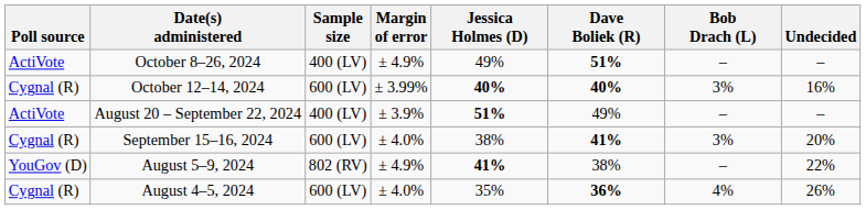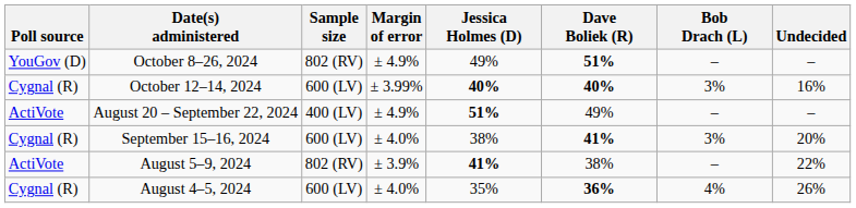October 8–26, 2024 | Poll source: ActiVote -> YouGov (D)
October 8–26, 2024 | Sample size: 400 (LV) -> 802 (RV)
August 20 – September 22, 2024 | Margin of error: ± 3.9% -> ± 4.9%
August 5–9, 2024 | Poll source: YouGov (D) -> ActiVote
August 5–9, 2024 | Margin of error: ± 4.9% -> ± 3.9%
